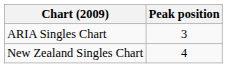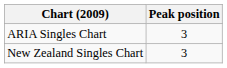New Zealand Singles Chart | Peak position: 4 -> 3
